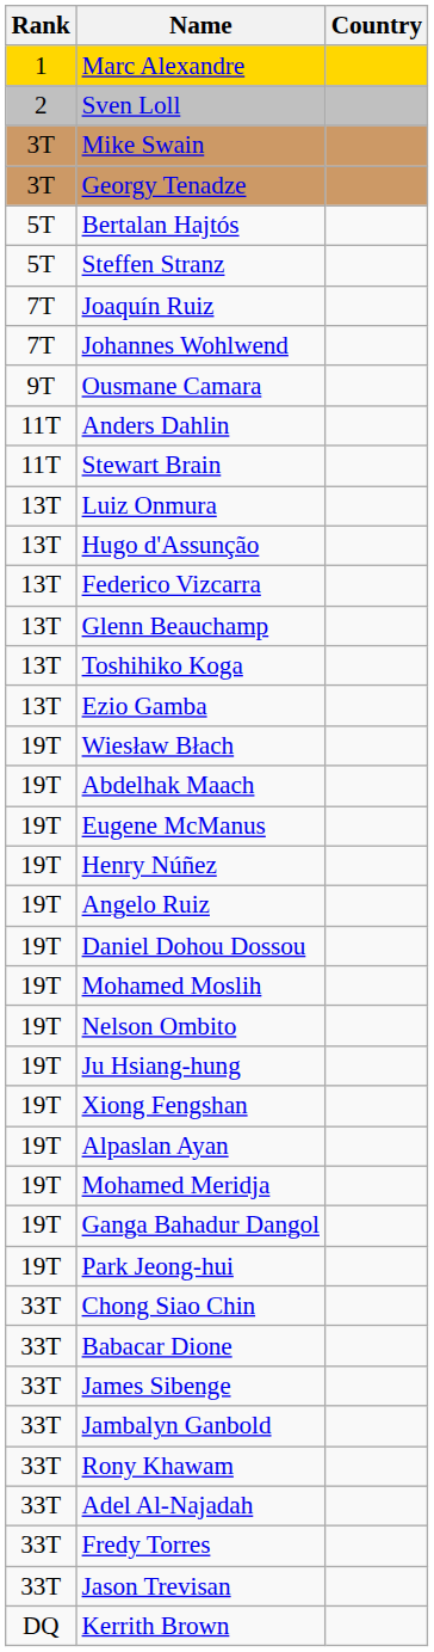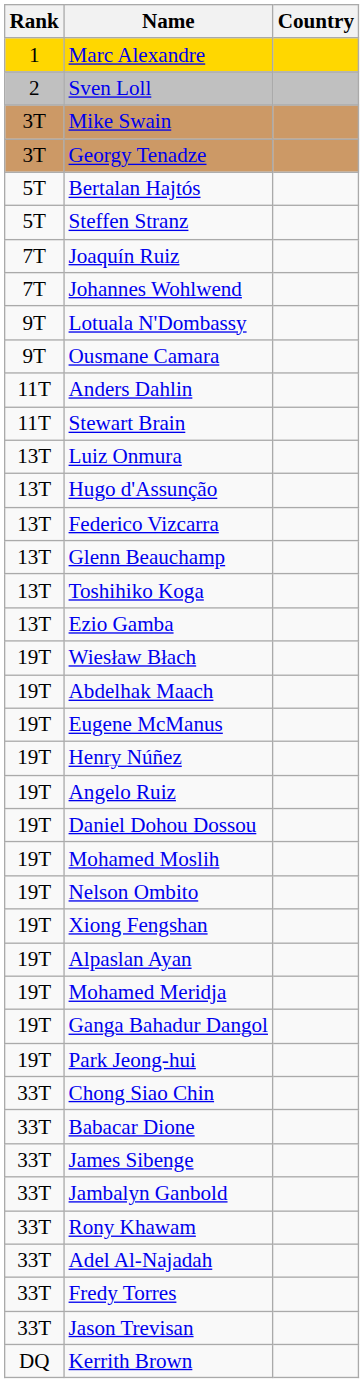+ row: 9T | Lotuala N'Dombassy
- row: 19T | Ju Hsiang-hung
